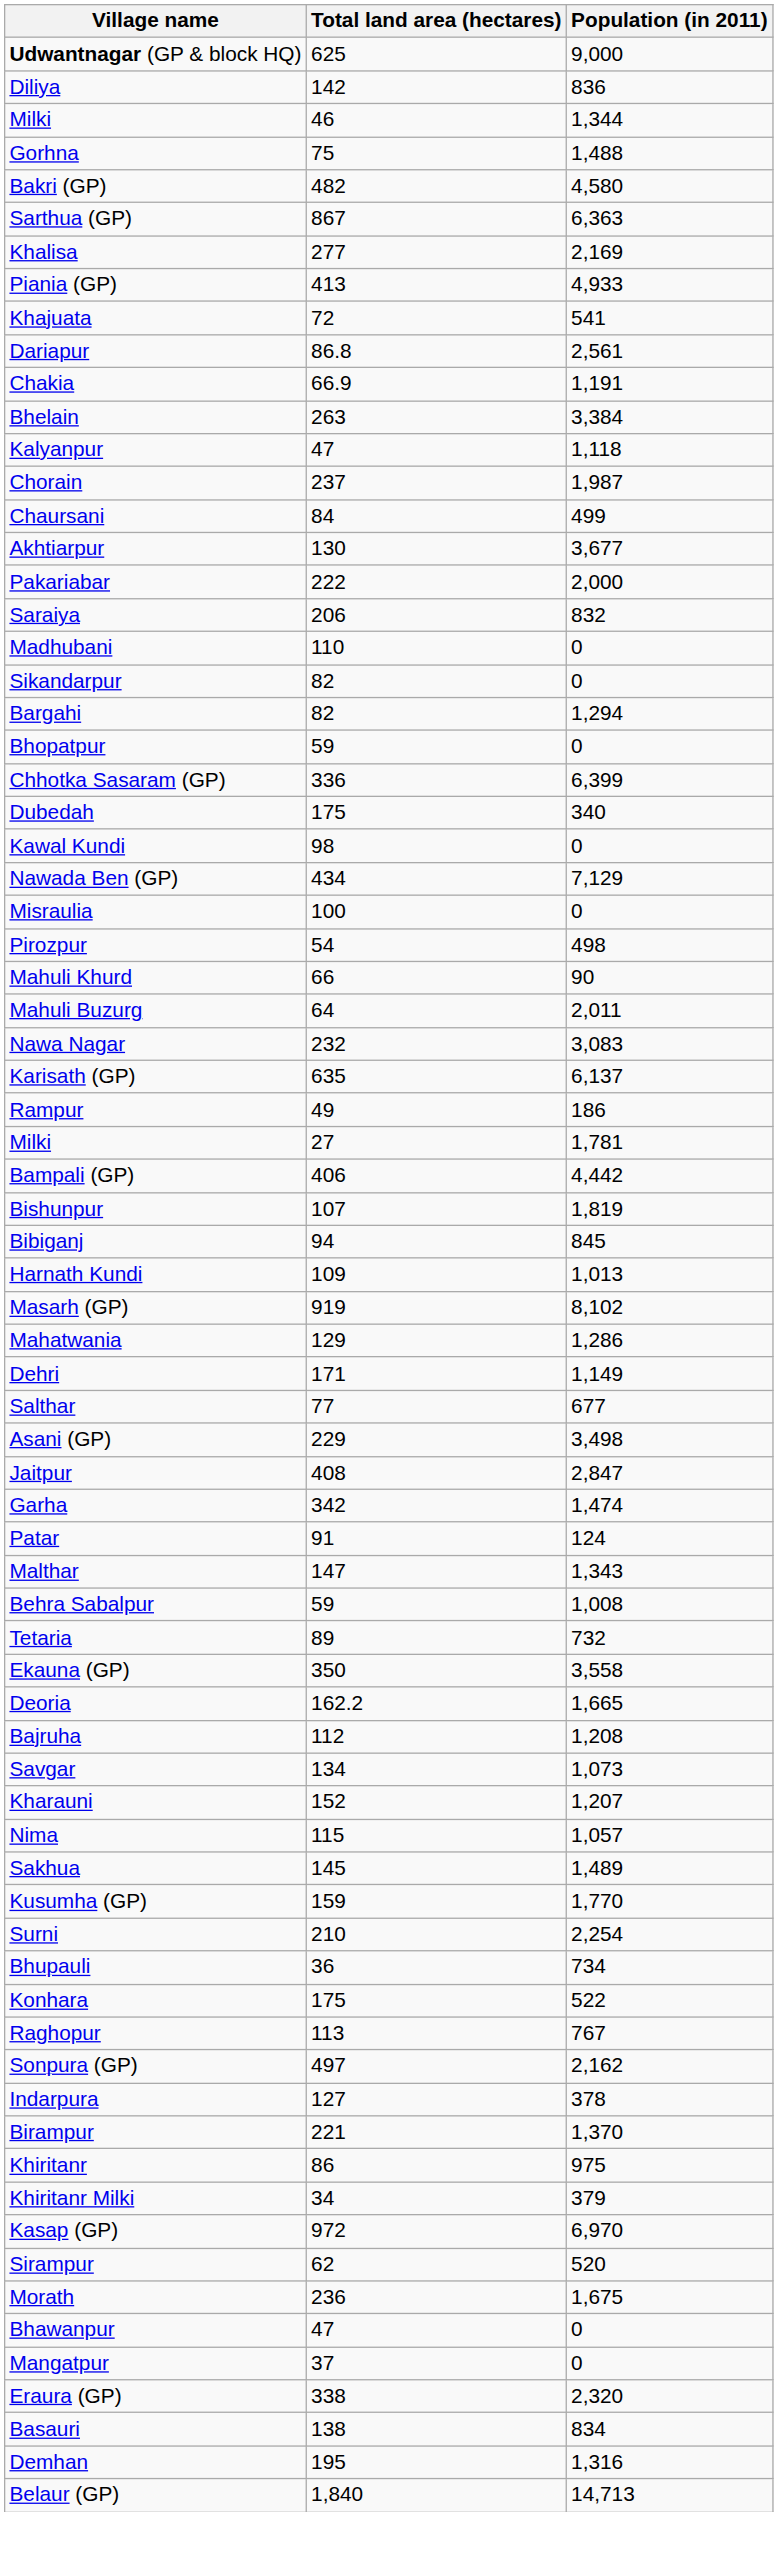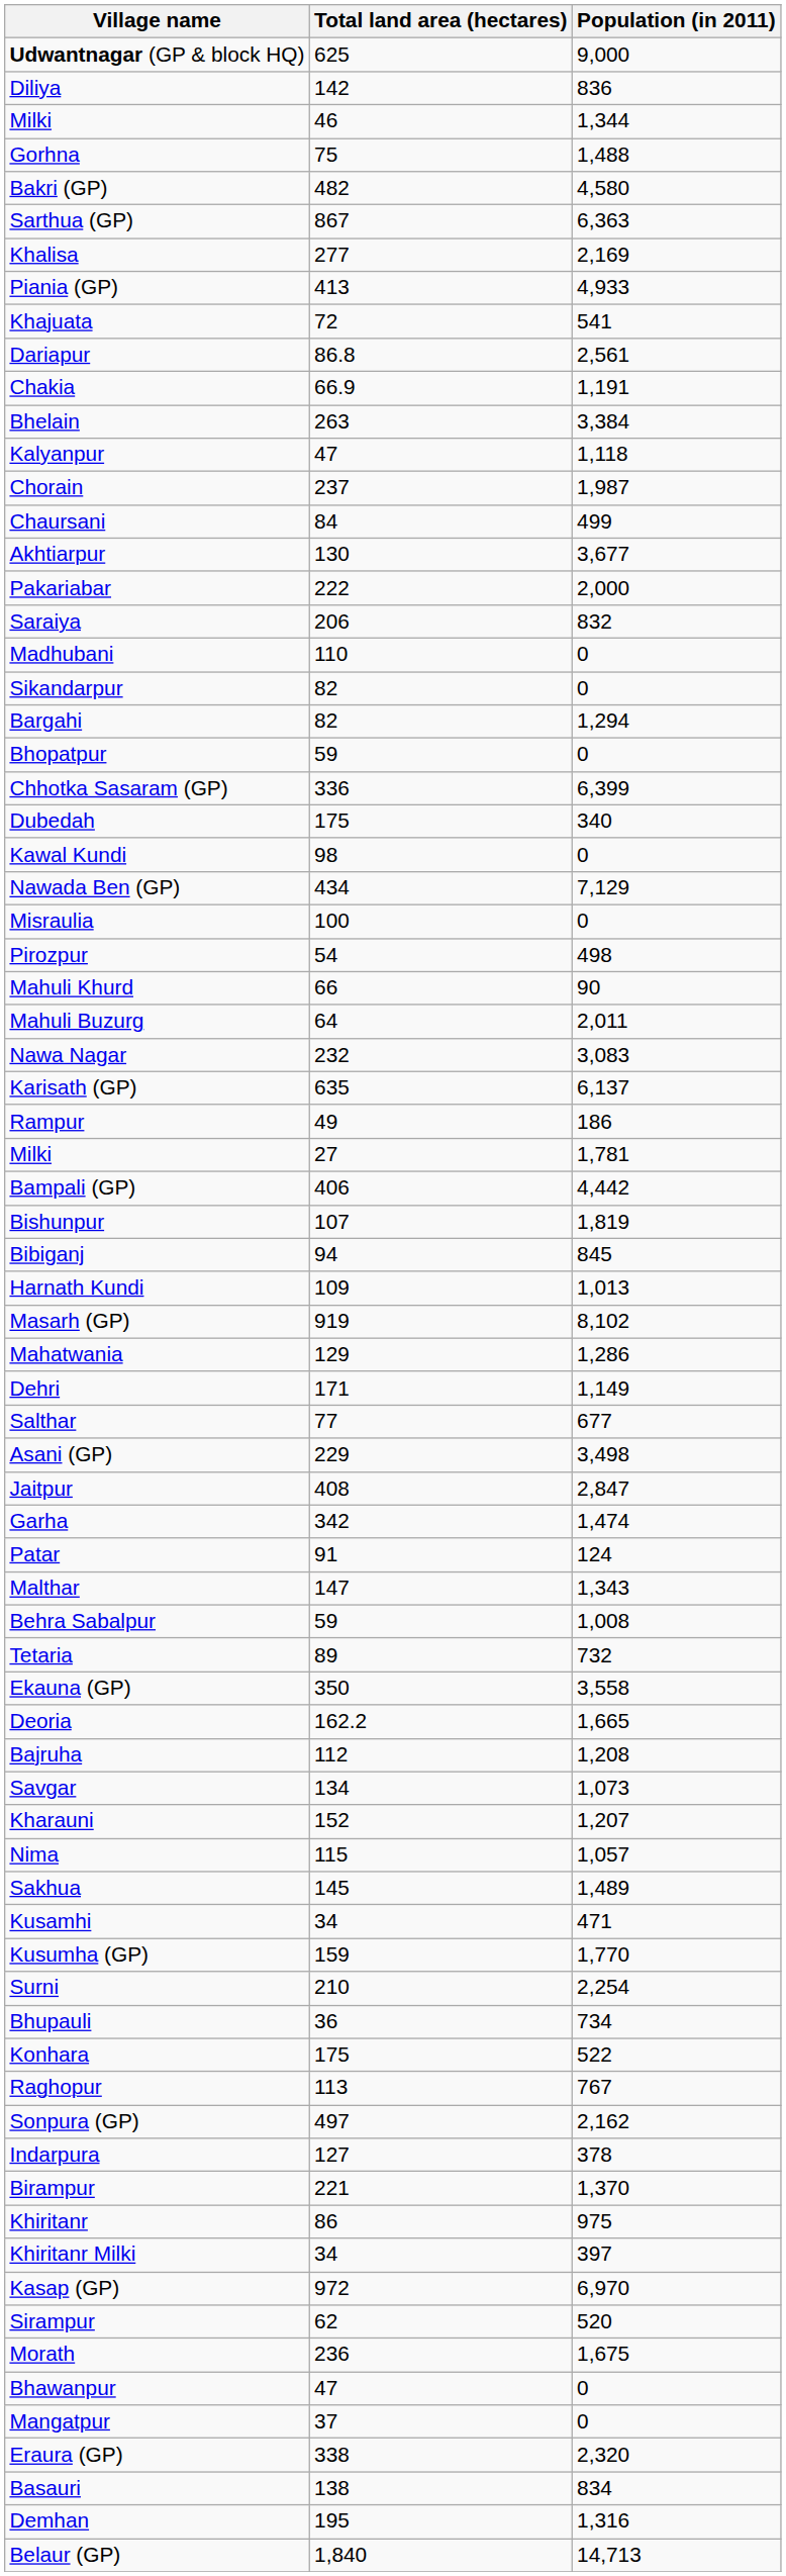+ row: Kusamhi | 34 | 471
Khiritanr Milki | Population (in 2011): 379 -> 397
